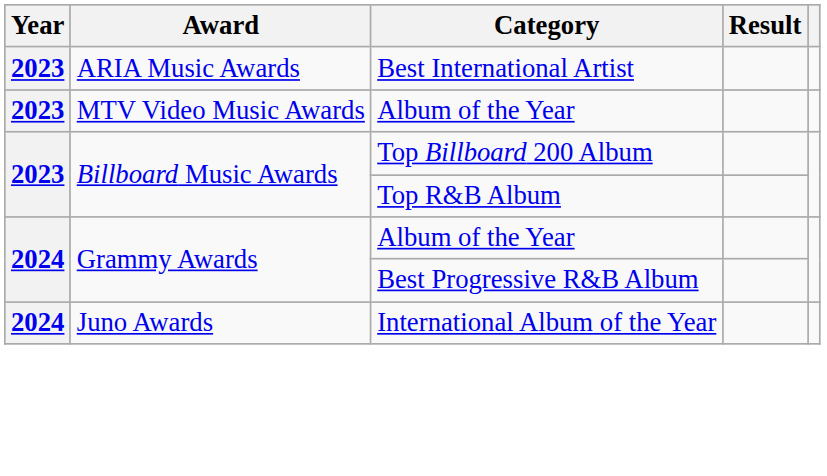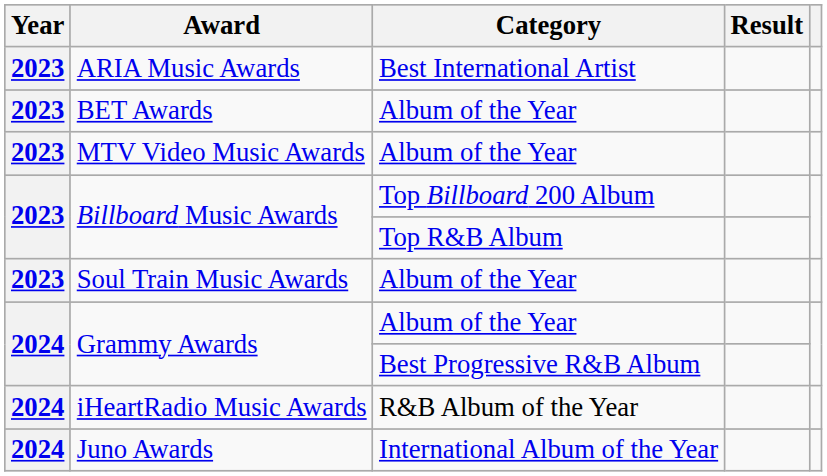+ row: 2023 | BET Awards | Album of the Year
+ row: 2023 | Soul Train Music Awards | Album of the Year
+ row: 2024 | iHeartRadio Music Awards | R&B Album of the Year
